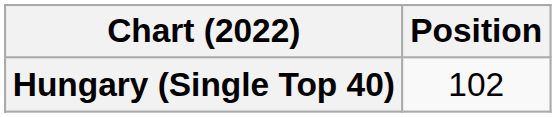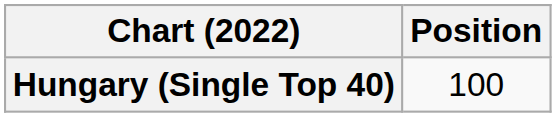Hungary (Single Top 40) | Position: 102 -> 100
